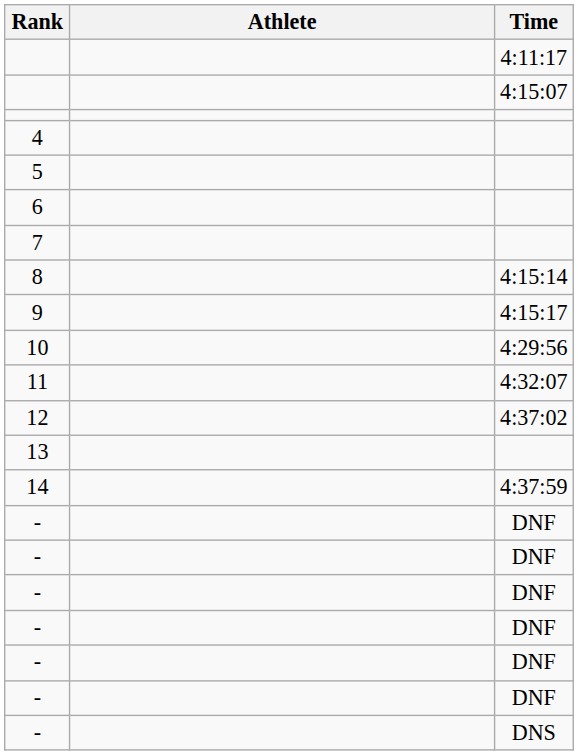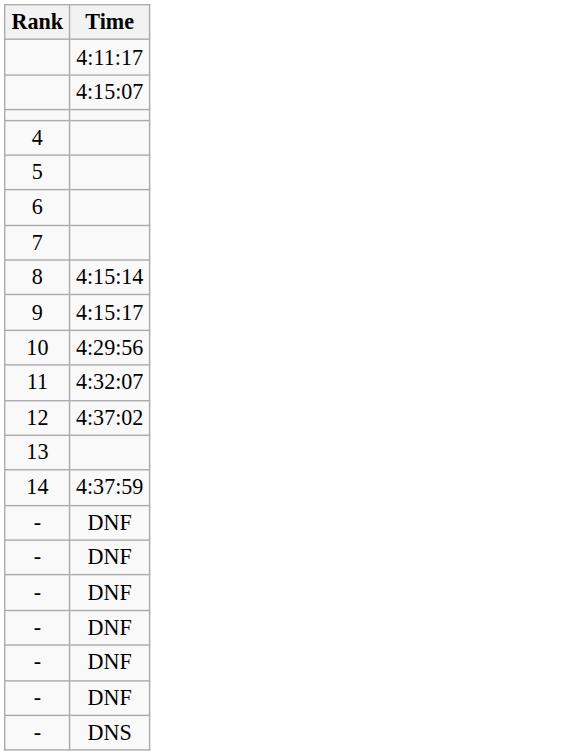- column: Athlete
